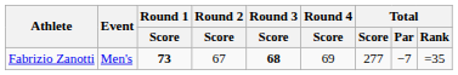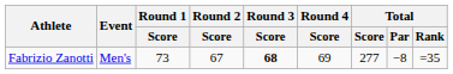Fabrizio Zanotti | Round 1 / Score: bold -> normal
Fabrizio Zanotti | Total / Par: −7 -> −8
